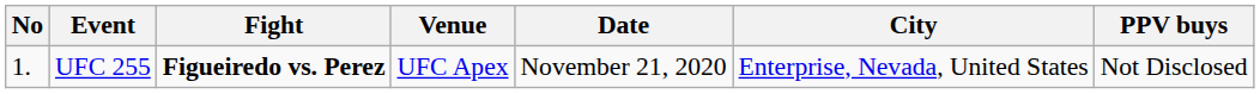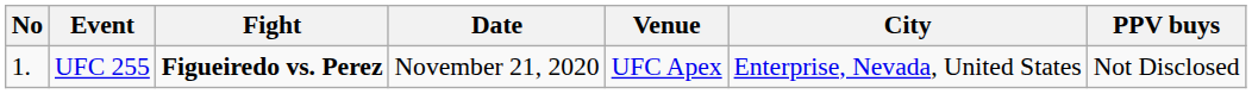columns swapped: Date <-> Venue
